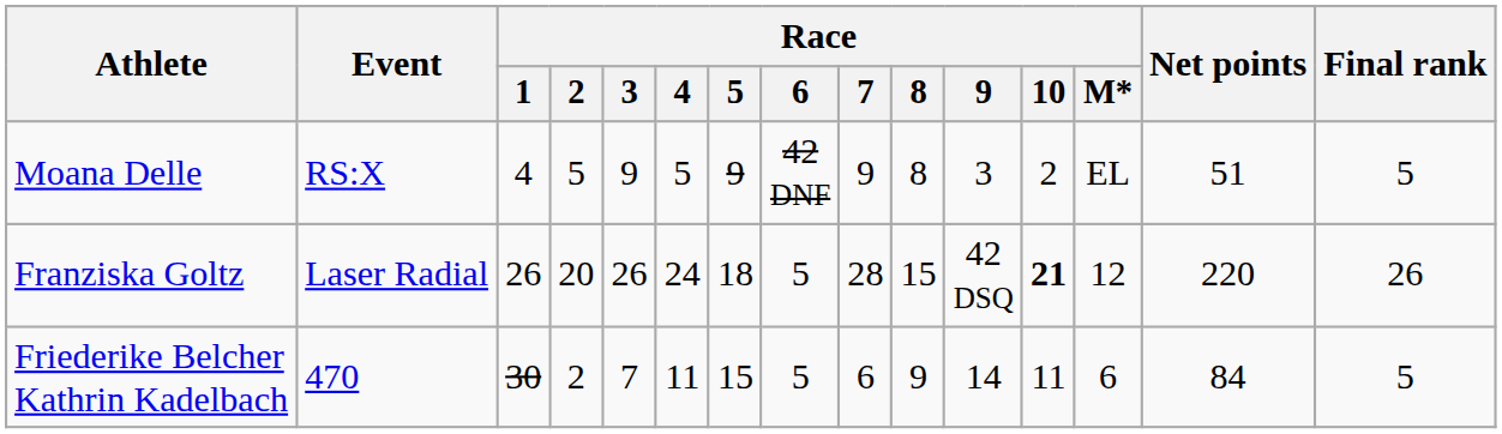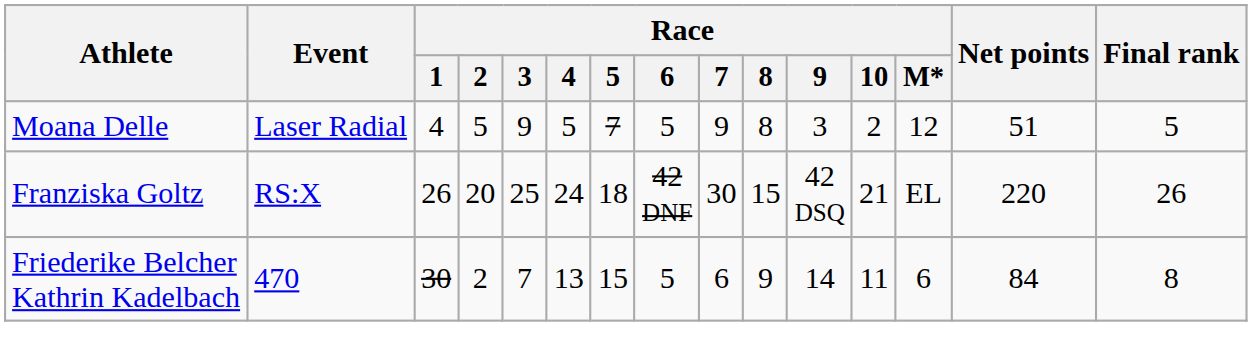Moana Delle | Event: RS:X -> Laser Radial
Moana Delle | Race / 5: 9 -> 7
Moana Delle | Race / 6: 42 DNF -> 5
Moana Delle | Race / M*: EL -> 12
Franziska Goltz | Event: Laser Radial -> RS:X
Franziska Goltz | Race / 3: 26 -> 25
Franziska Goltz | Race / 6: 5 -> 42 DNF
Franziska Goltz | Race / 7: 28 -> 30
Franziska Goltz | Race / 10: bold -> normal
Franziska Goltz | Race / M*: 12 -> EL
Friederike Belcher Kathrin Kadelbach | Race / 4: 11 -> 13
Friederike Belcher Kathrin Kadelbach | Final rank: 5 -> 8
